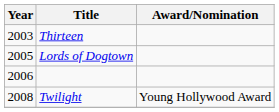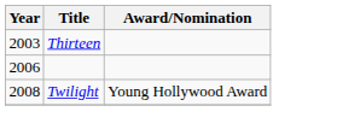- row: 2005 | Lords of Dogtown
